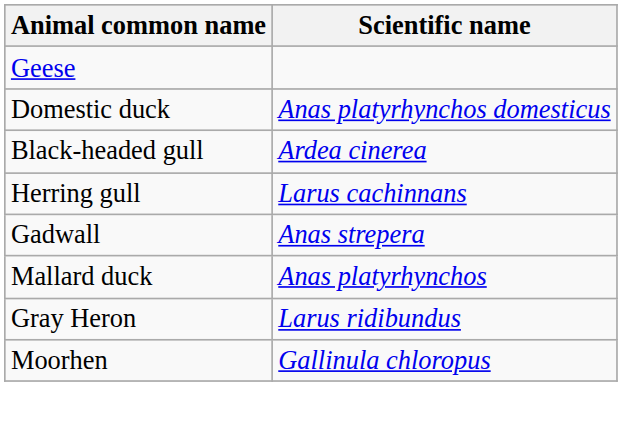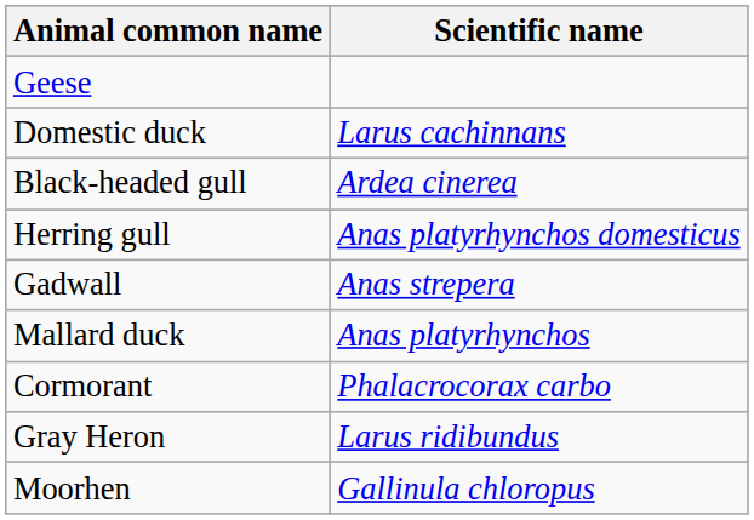Domestic duck | Scientific name: Anas platyrhynchos domesticus -> Larus cachinnans
Herring gull | Scientific name: Larus cachinnans -> Anas platyrhynchos domesticus
+ row: Cormorant | Phalacrocorax carbo
